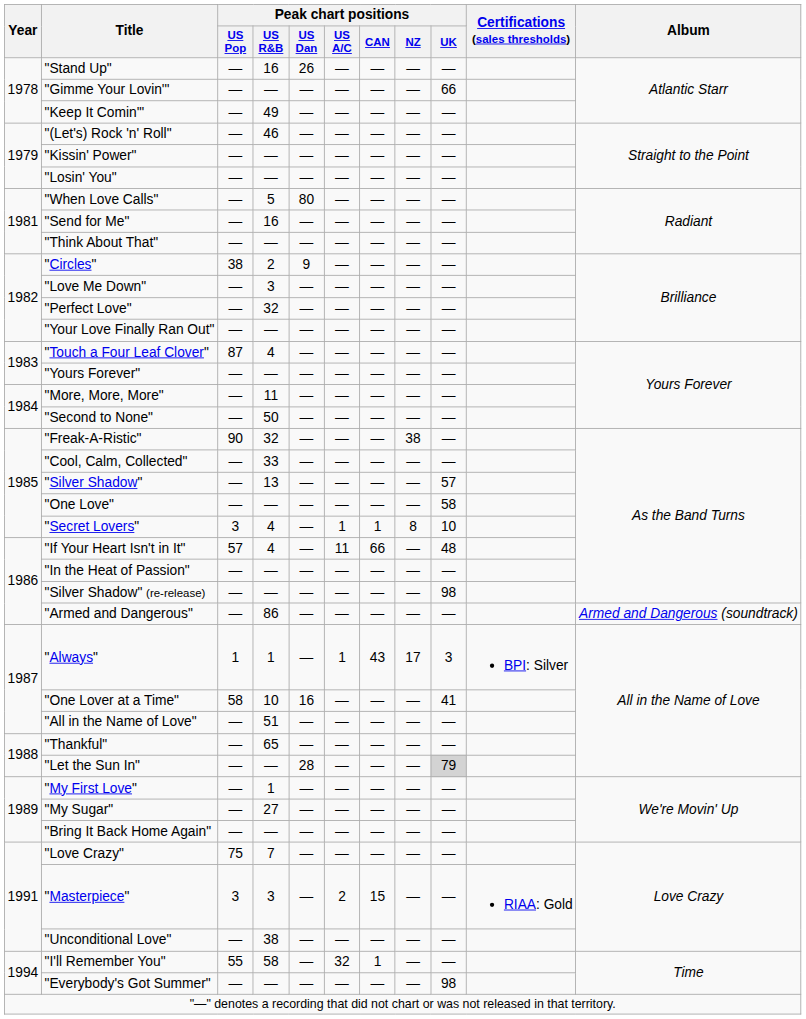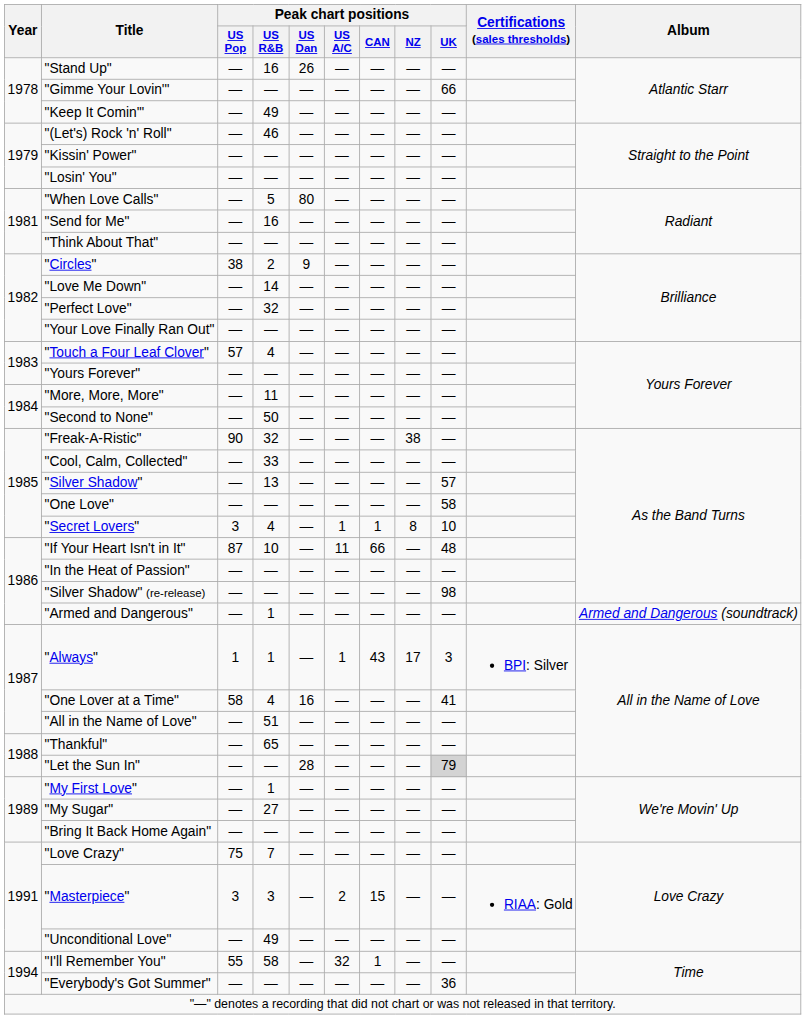"Love Me Down" | Peak chart positions / US R&B: 3 -> 14
"Touch a Four Leaf Clover" | Peak chart positions / US Pop: 87 -> 57
"If Your Heart Isn't in It" | Peak chart positions / US Pop: 57 -> 87
"If Your Heart Isn't in It" | Peak chart positions / US R&B: 4 -> 10
"Armed and Dangerous" | Peak chart positions / US R&B: 86 -> 1
"One Lover at a Time" | Peak chart positions / US R&B: 10 -> 4
"Unconditional Love" | Peak chart positions / US R&B: 38 -> 49
"Everybody's Got Summer" | Peak chart positions / UK: 98 -> 36
